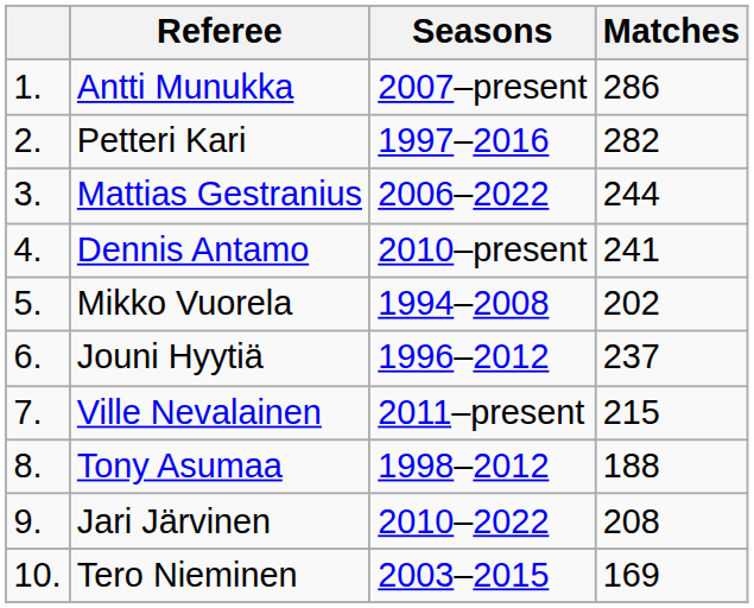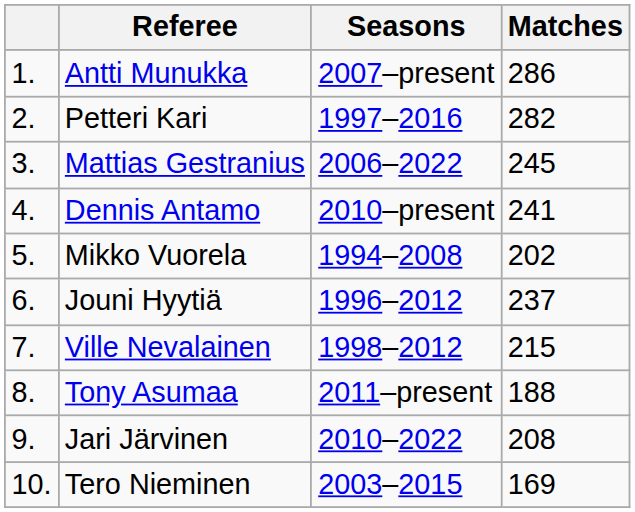Mattias Gestranius | Matches: 244 -> 245
Ville Nevalainen | Seasons: 2011–present -> 1998–2012
Tony Asumaa | Seasons: 1998–2012 -> 2011–present
